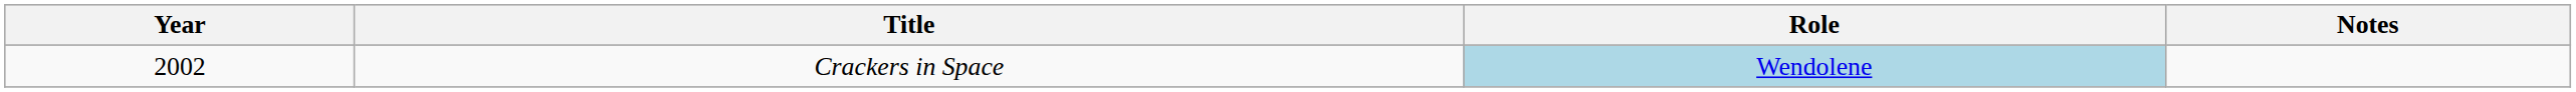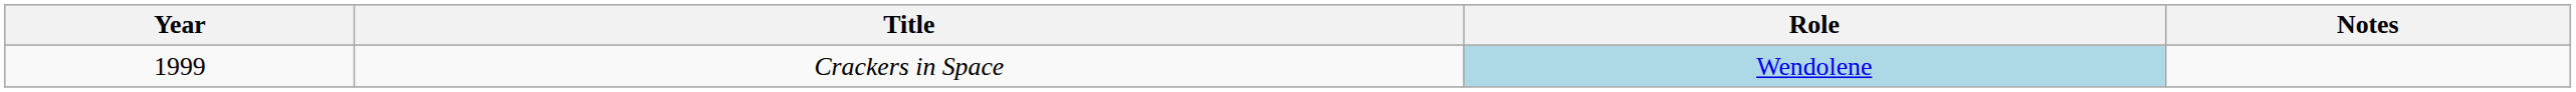Crackers in Space | Year: 2002 -> 1999
